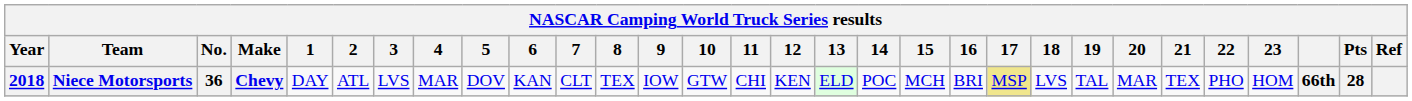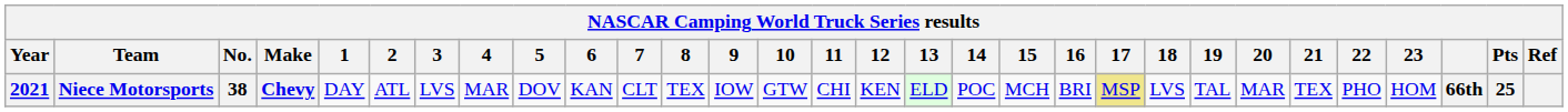Niece Motorsports | Year: 2018 -> 2021
Niece Motorsports | No.: 36 -> 38
Niece Motorsports | Pts: 28 -> 25
